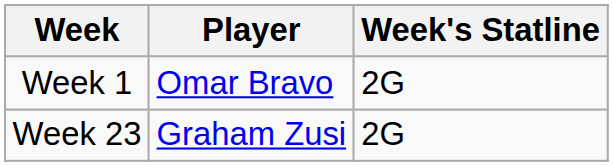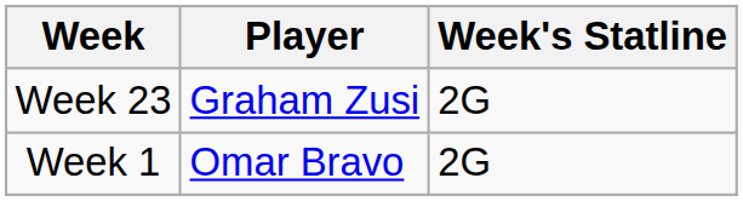rows swapped: Week 1 <-> Week 23
